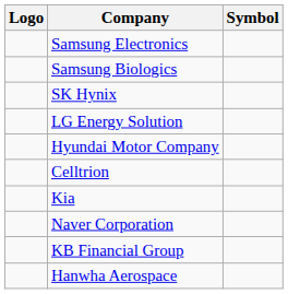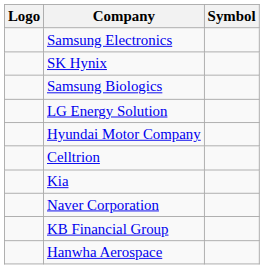rows swapped: SK Hynix <-> Samsung Biologics
